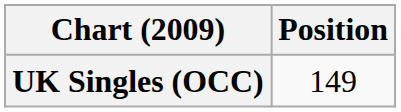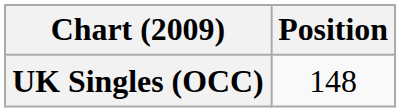UK Singles (OCC) | Position: 149 -> 148
